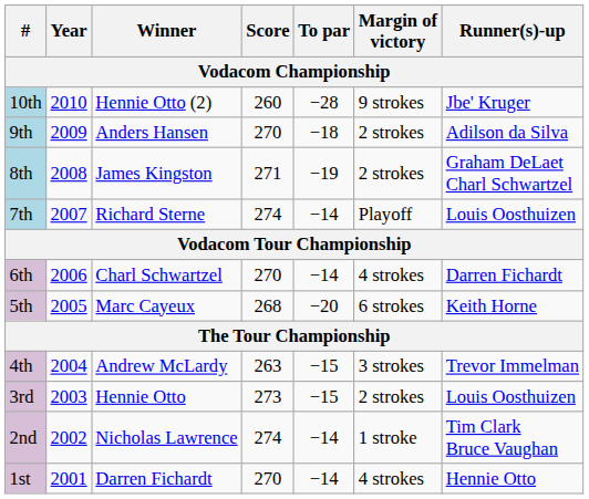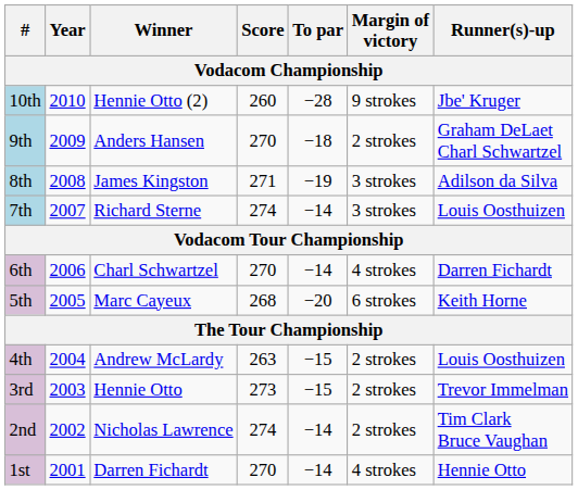9th | Runner(s)-up: Adilson da Silva -> Graham DeLaet Charl Schwartzel
8th | Margin of victory: 2 strokes -> 3 strokes
8th | Runner(s)-up: Graham DeLaet Charl Schwartzel -> Adilson da Silva
7th | Margin of victory: Playoff -> 3 strokes
4th | Margin of victory: 3 strokes -> 2 strokes
4th | Runner(s)-up: Trevor Immelman -> Louis Oosthuizen
3rd | Runner(s)-up: Louis Oosthuizen -> Trevor Immelman
2nd | Margin of victory: 1 stroke -> 2 strokes
